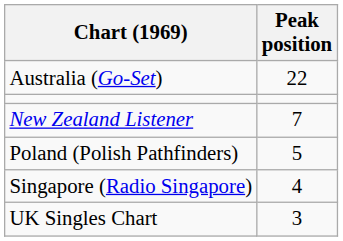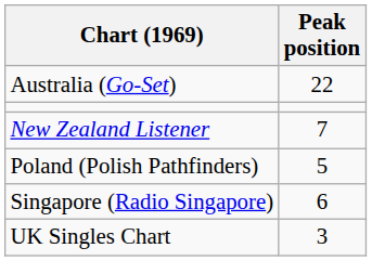Singapore (Radio Singapore) | Peak position: 4 -> 6
